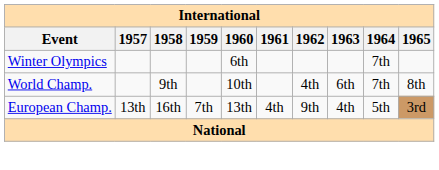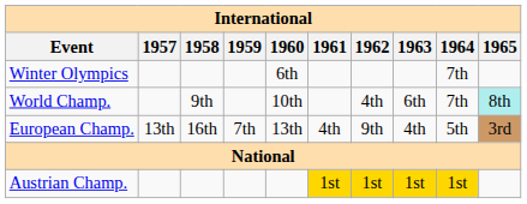World Champ. | 1965: no background -> paleturquoise background
+ row: Austrian Champ. | 1st | 1st | 1st | 1st
